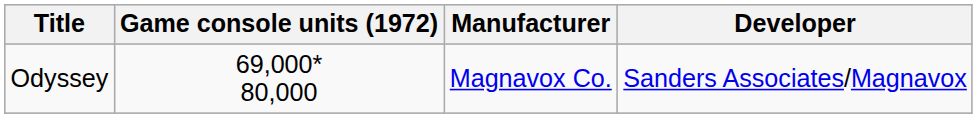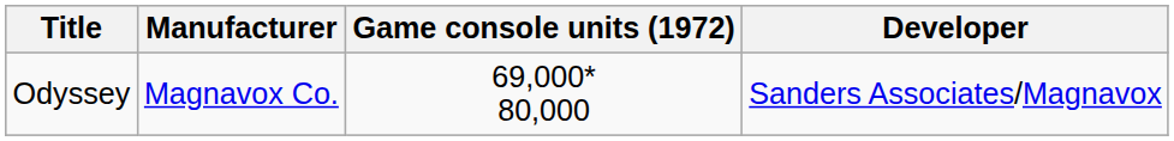columns swapped: Game console units (1972) <-> Manufacturer
